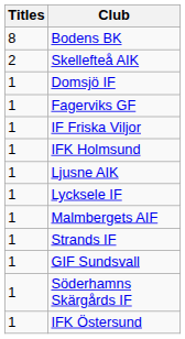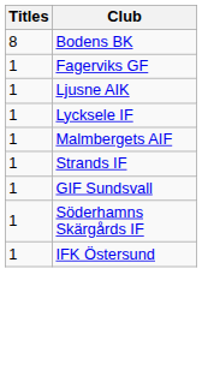- row: 2 | Skellefteå AIK
- row: 1 | Domsjö IF
- row: 1 | IF Friska Viljor
- row: 1 | IFK Holmsund
